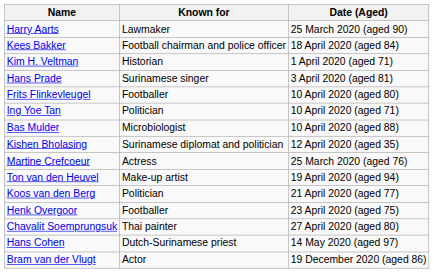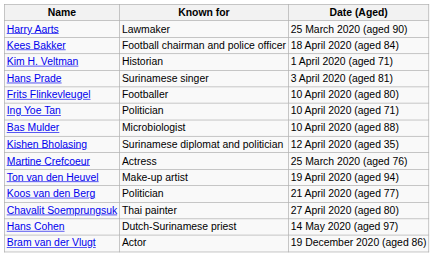- row: Henk Overgoor | Footballer | 23 April 2020 (aged 75)
